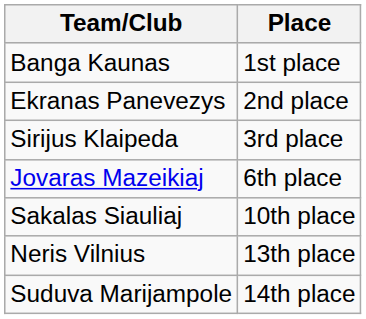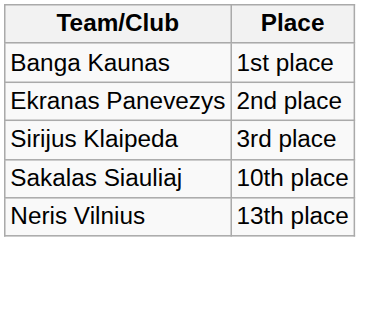- row: Jovaras Mazeikiaj | 6th place
- row: Suduva Marijampole | 14th place
